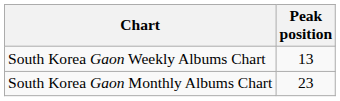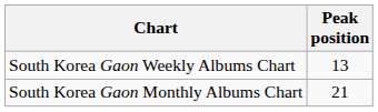South Korea Gaon Monthly Albums Chart | Peak position: 23 -> 21
